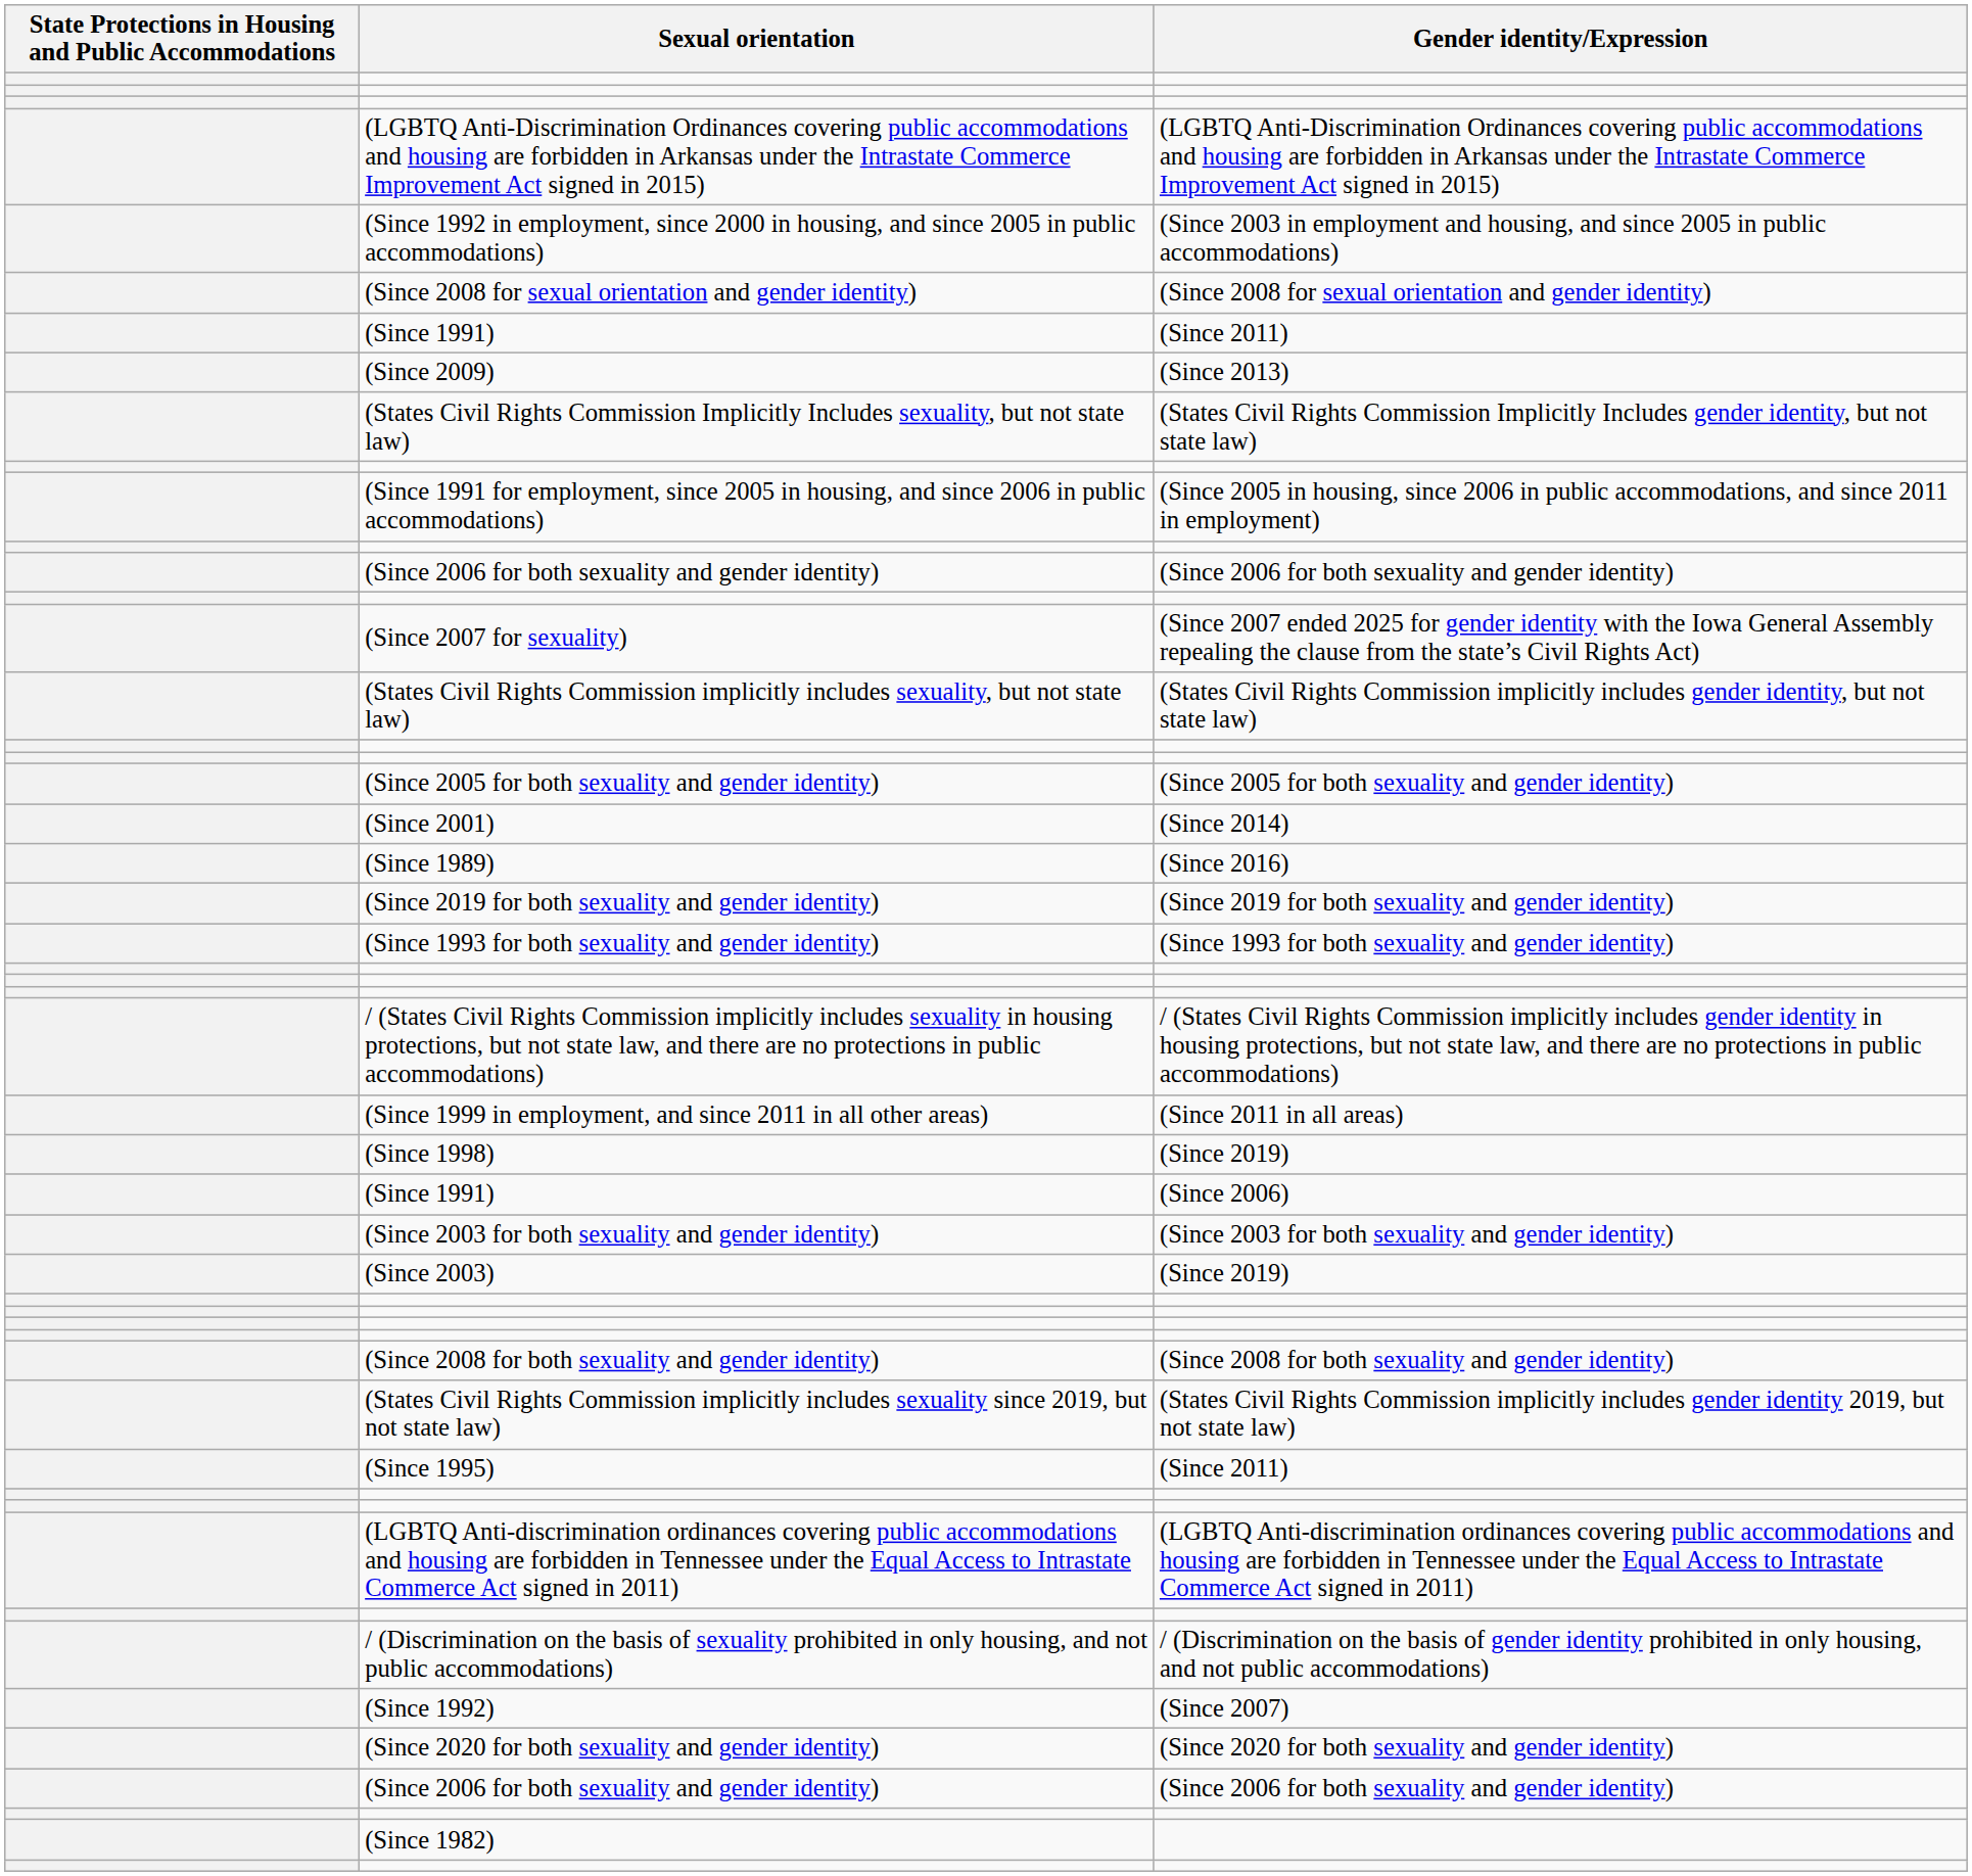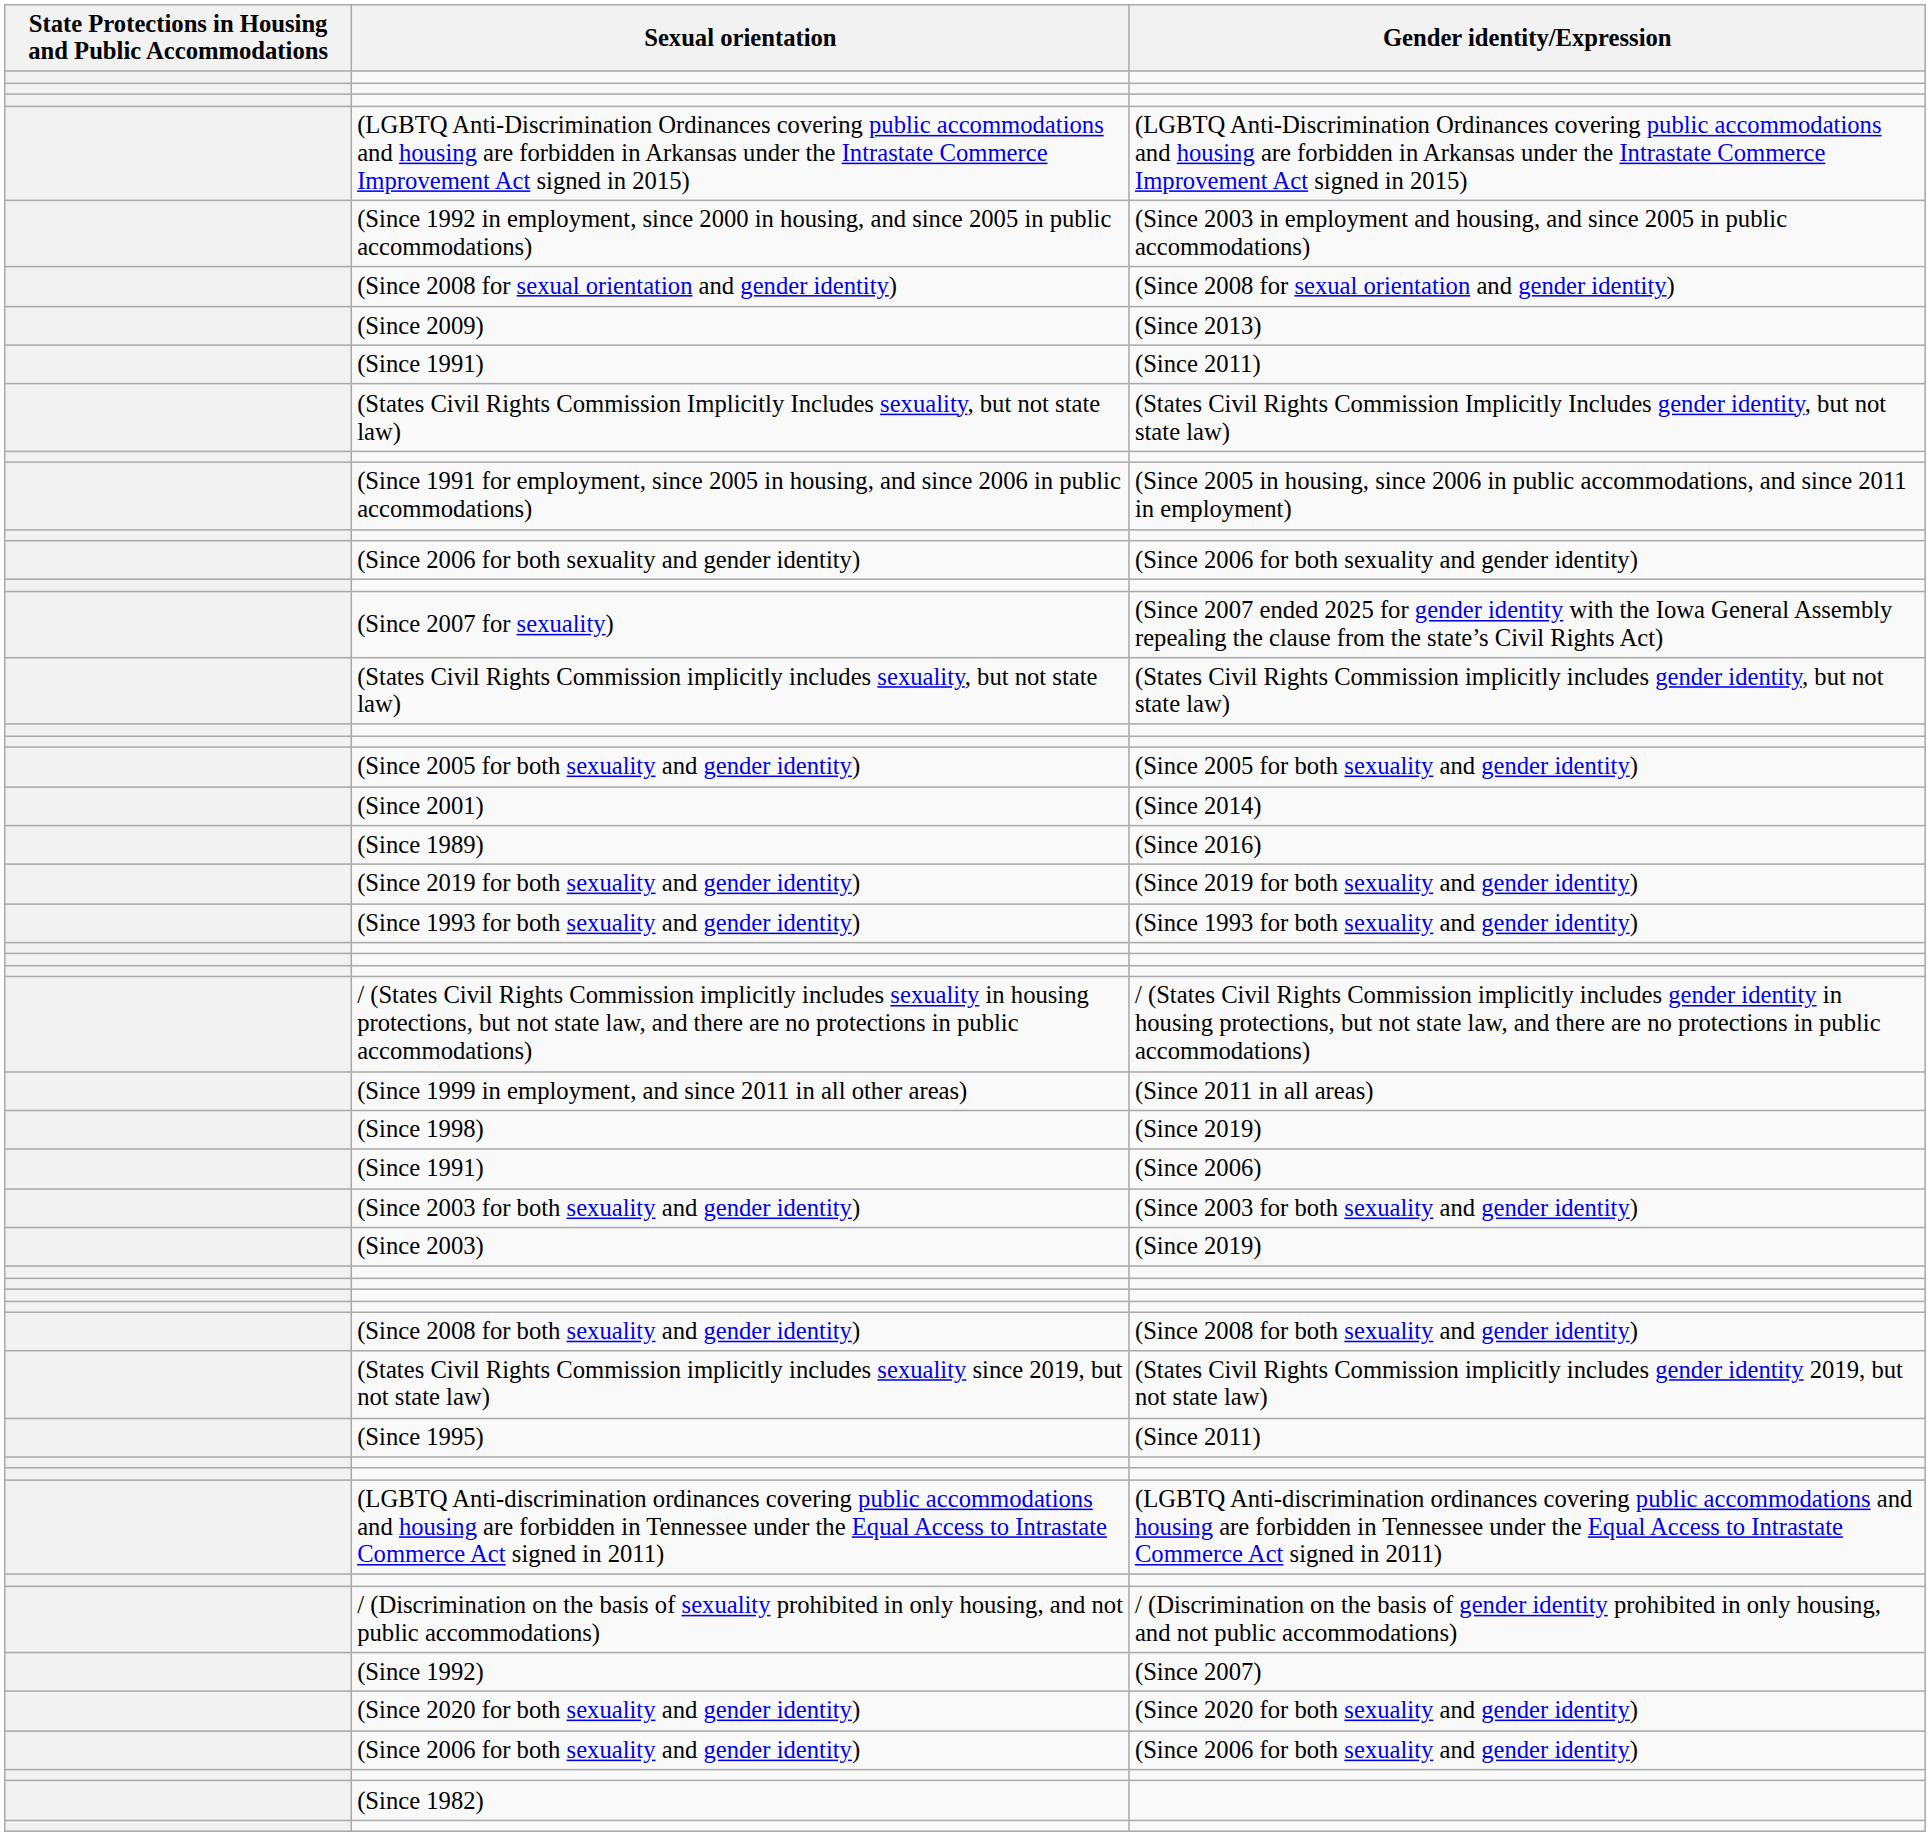rows swapped: (Since 1991) / (Since 2011) <-> (Since 2009)
